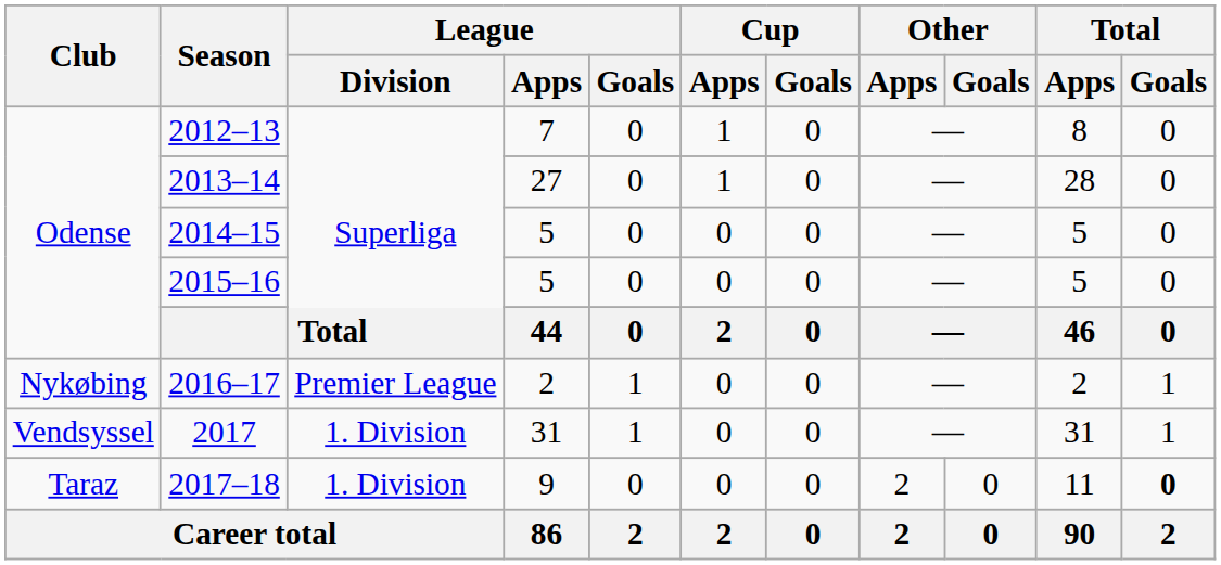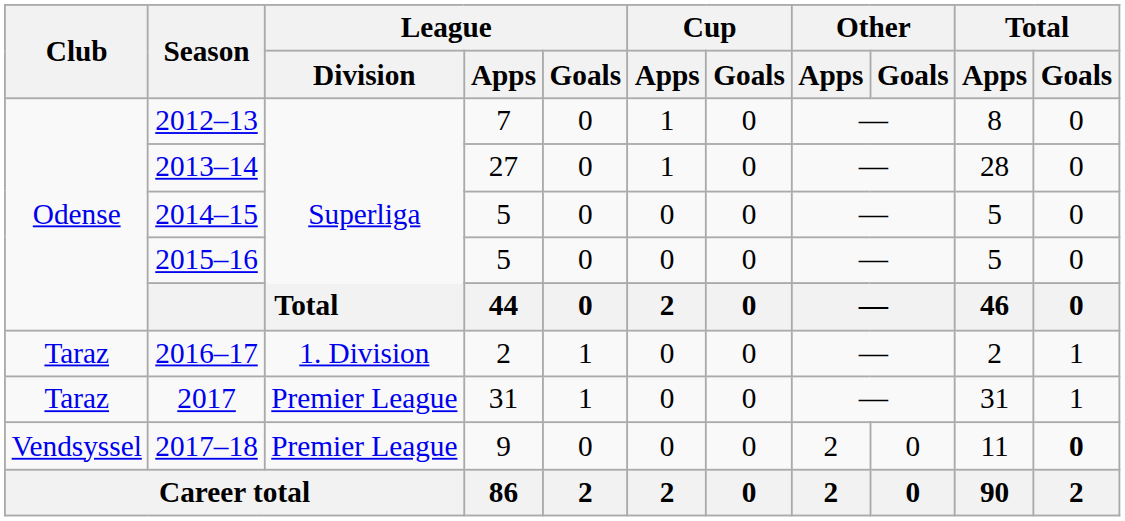2016–17 | Club: Nykøbing -> Taraz
2016–17 | League / Division: Premier League -> 1. Division
2017 | Club: Vendsyssel -> Taraz
2017 | League / Division: 1. Division -> Premier League
2017–18 | Club: Taraz -> Vendsyssel
2017–18 | League / Division: 1. Division -> Premier League
